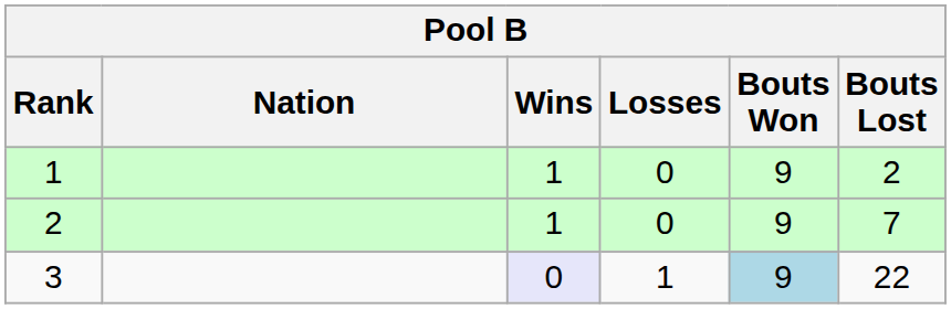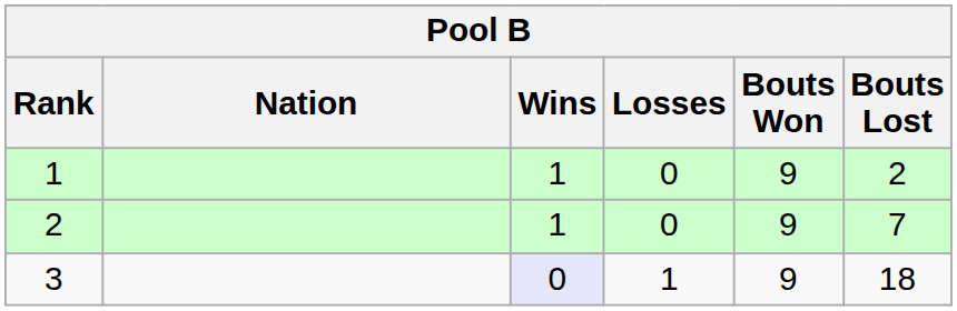3 | Bouts Won: lightblue background -> no background
3 | Bouts Lost: 22 -> 18
